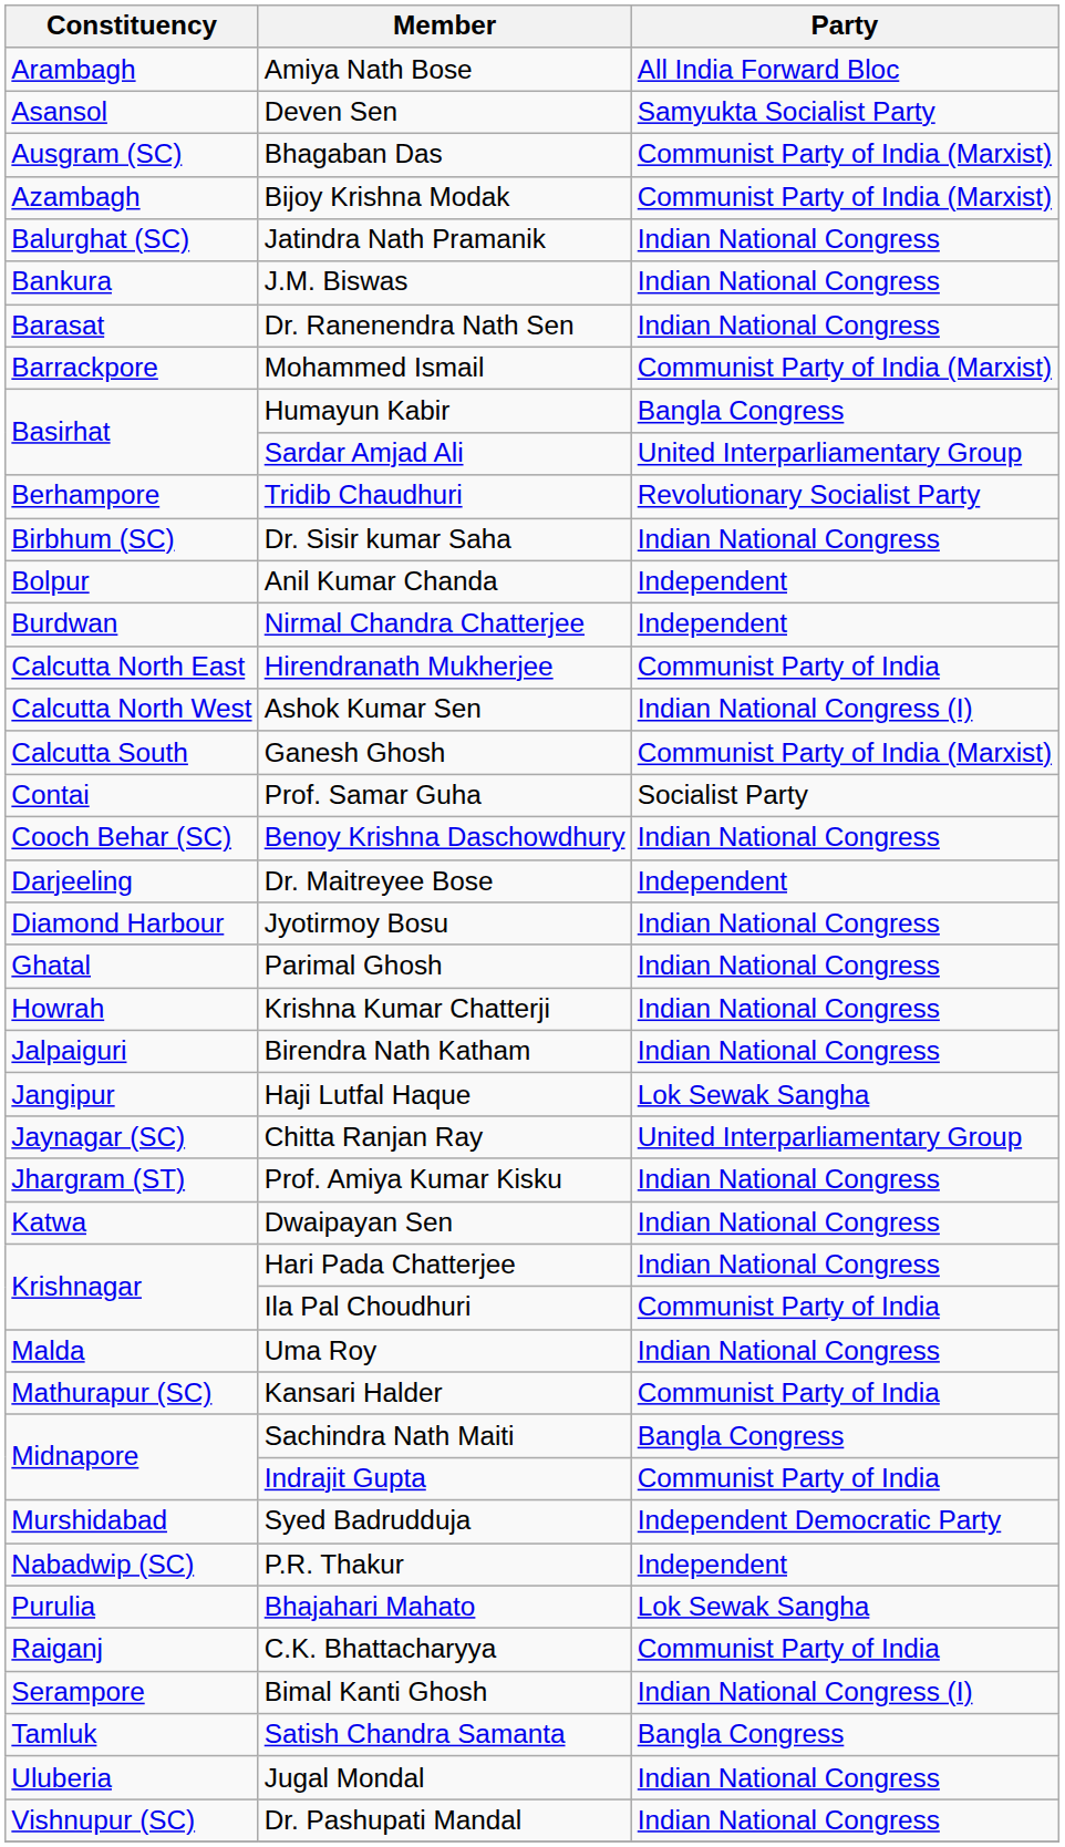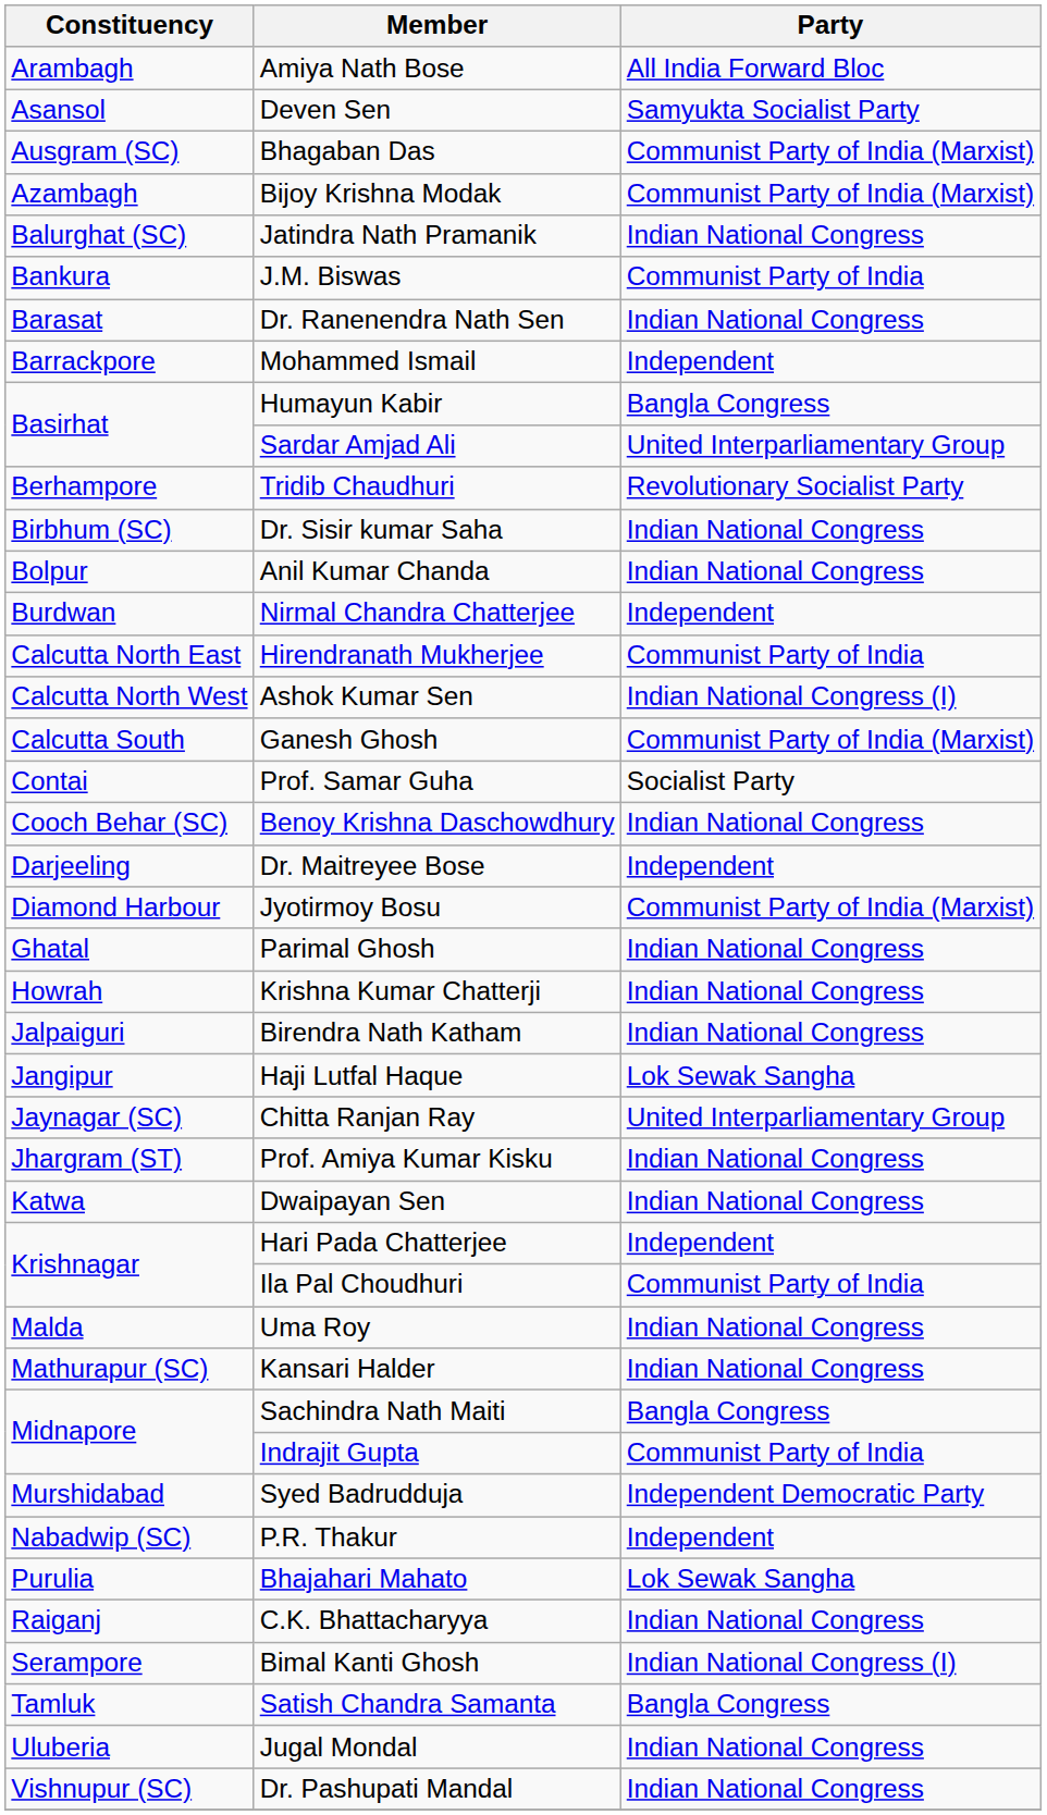J.M. Biswas | Party: Indian National Congress -> Communist Party of India
Mohammed Ismail | Party: Communist Party of India (Marxist) -> Independent
Anil Kumar Chanda | Party: Independent -> Indian National Congress
Jyotirmoy Bosu | Party: Indian National Congress -> Communist Party of India (Marxist)
Hari Pada Chatterjee | Party: Indian National Congress -> Independent
Kansari Halder | Party: Communist Party of India -> Indian National Congress
C.K. Bhattacharyya | Party: Communist Party of India -> Indian National Congress
